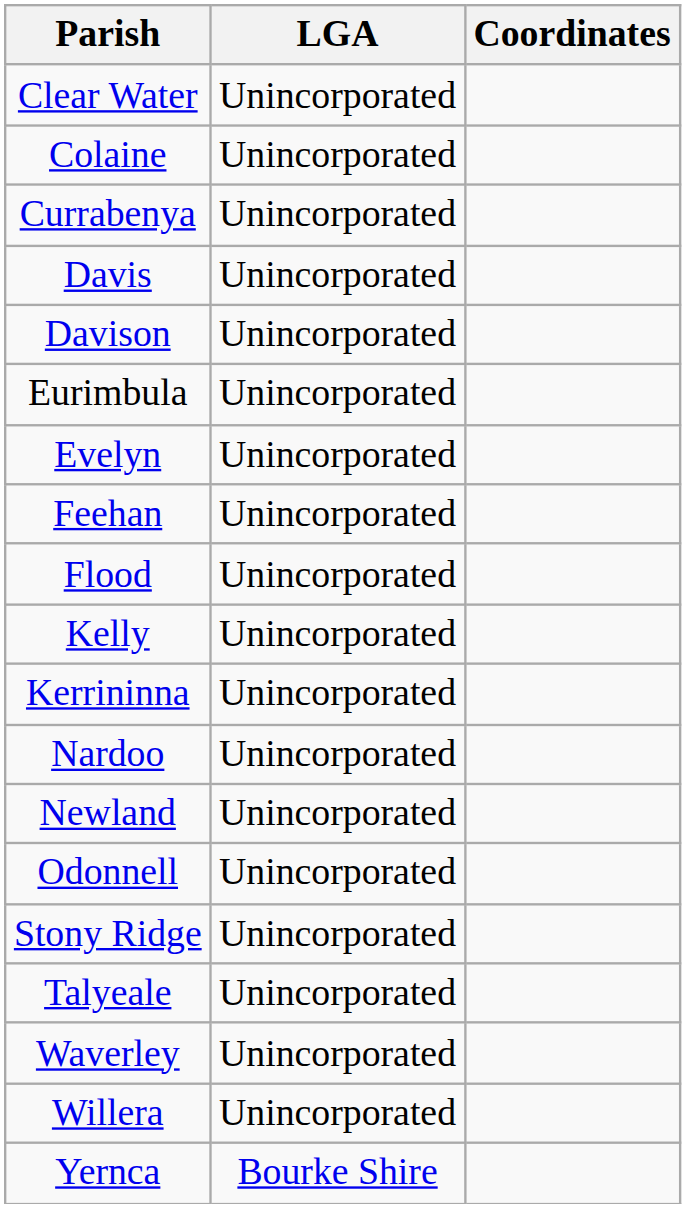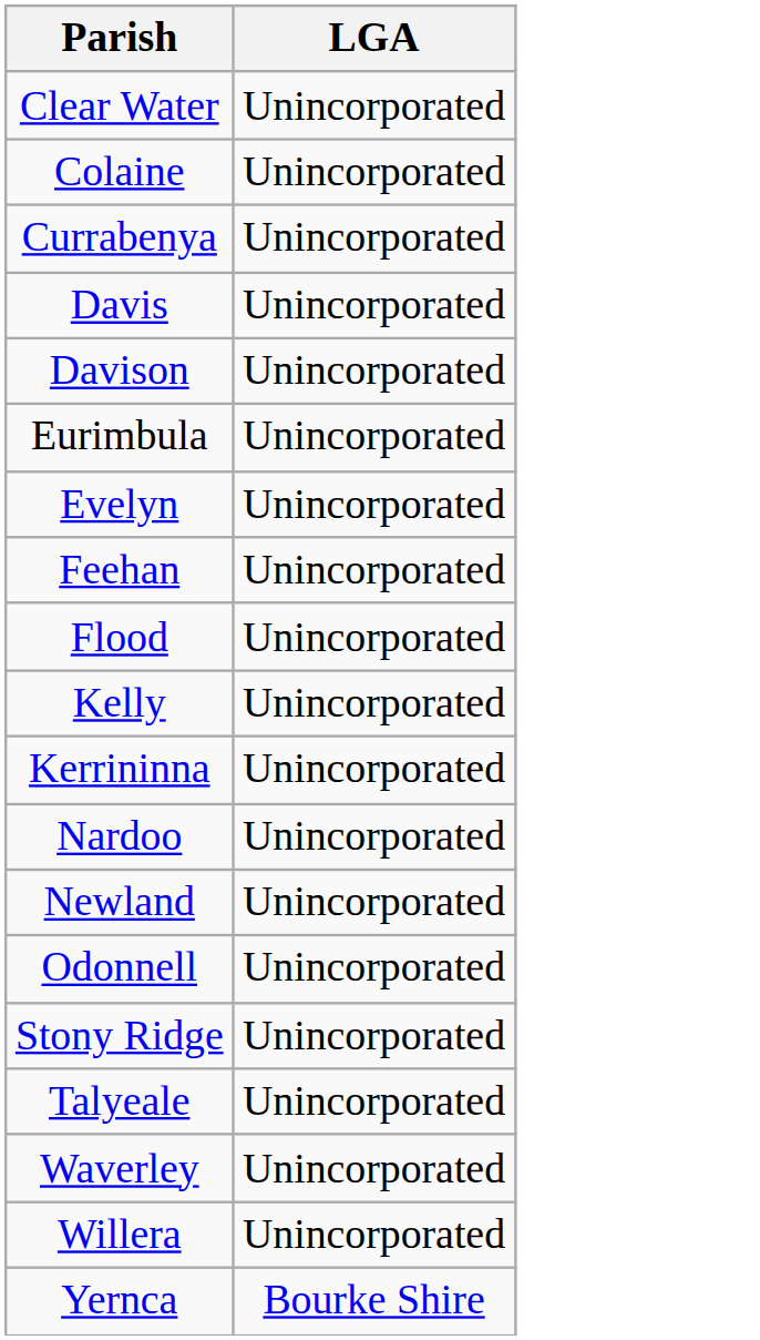- column: Coordinates
